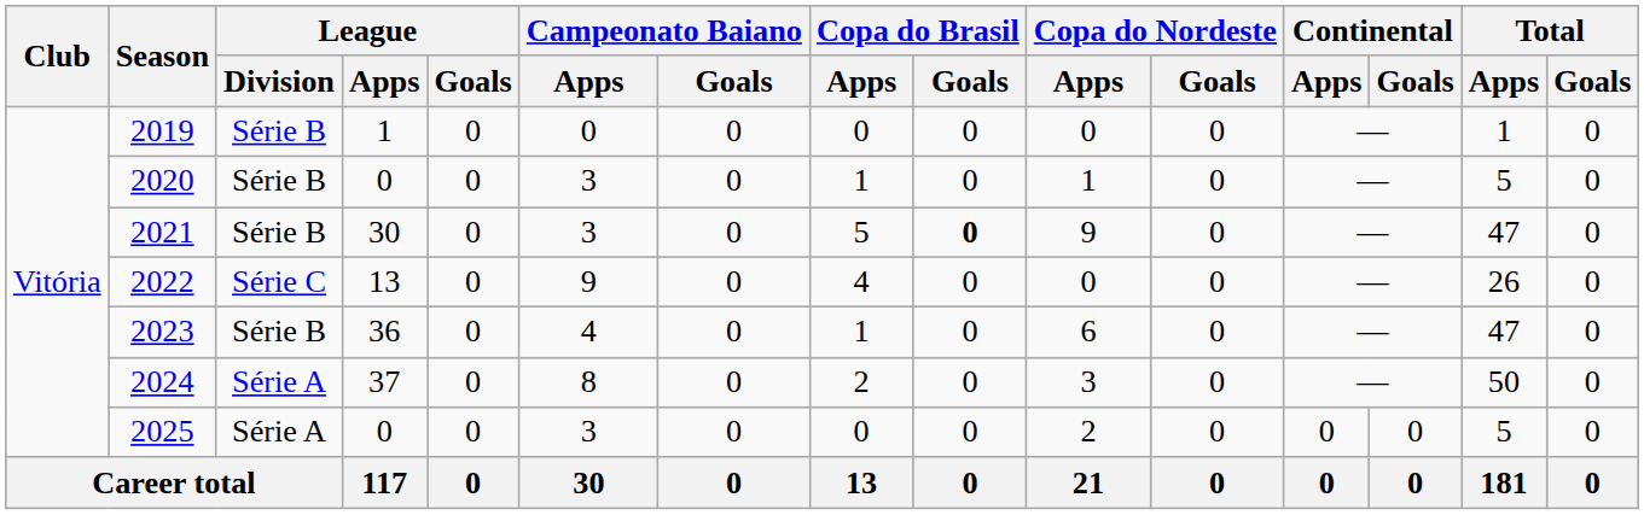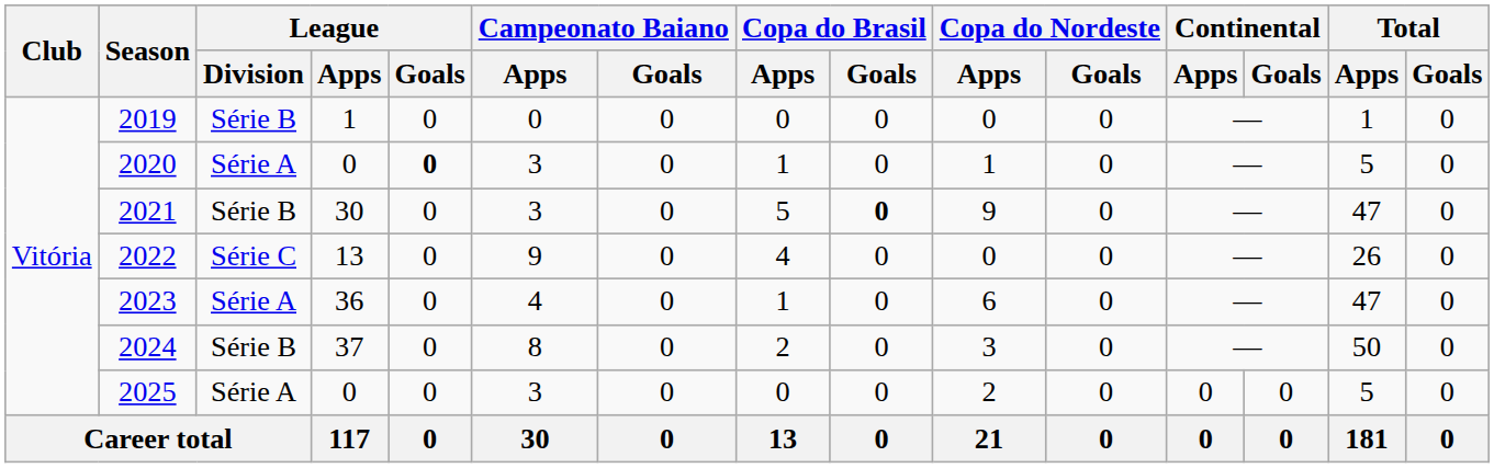2020 | League / Division: Série B -> Série A
2020 | League / Goals: normal -> bold
2023 | League / Division: Série B -> Série A
2024 | League / Division: Série A -> Série B
